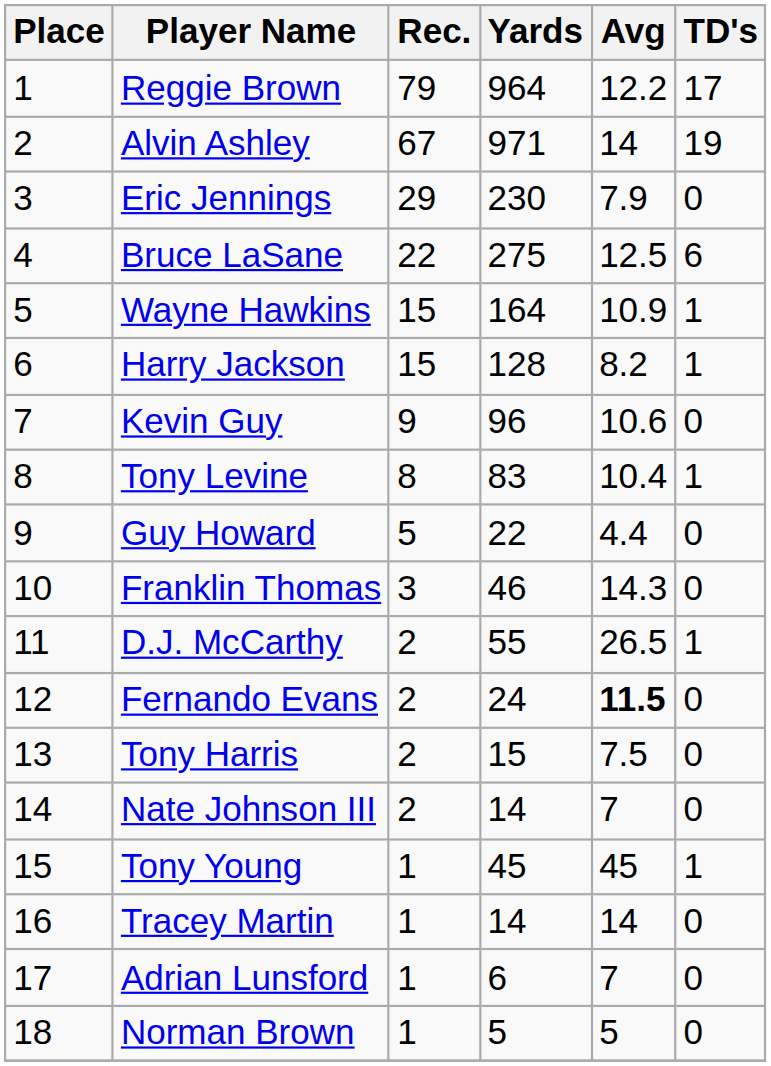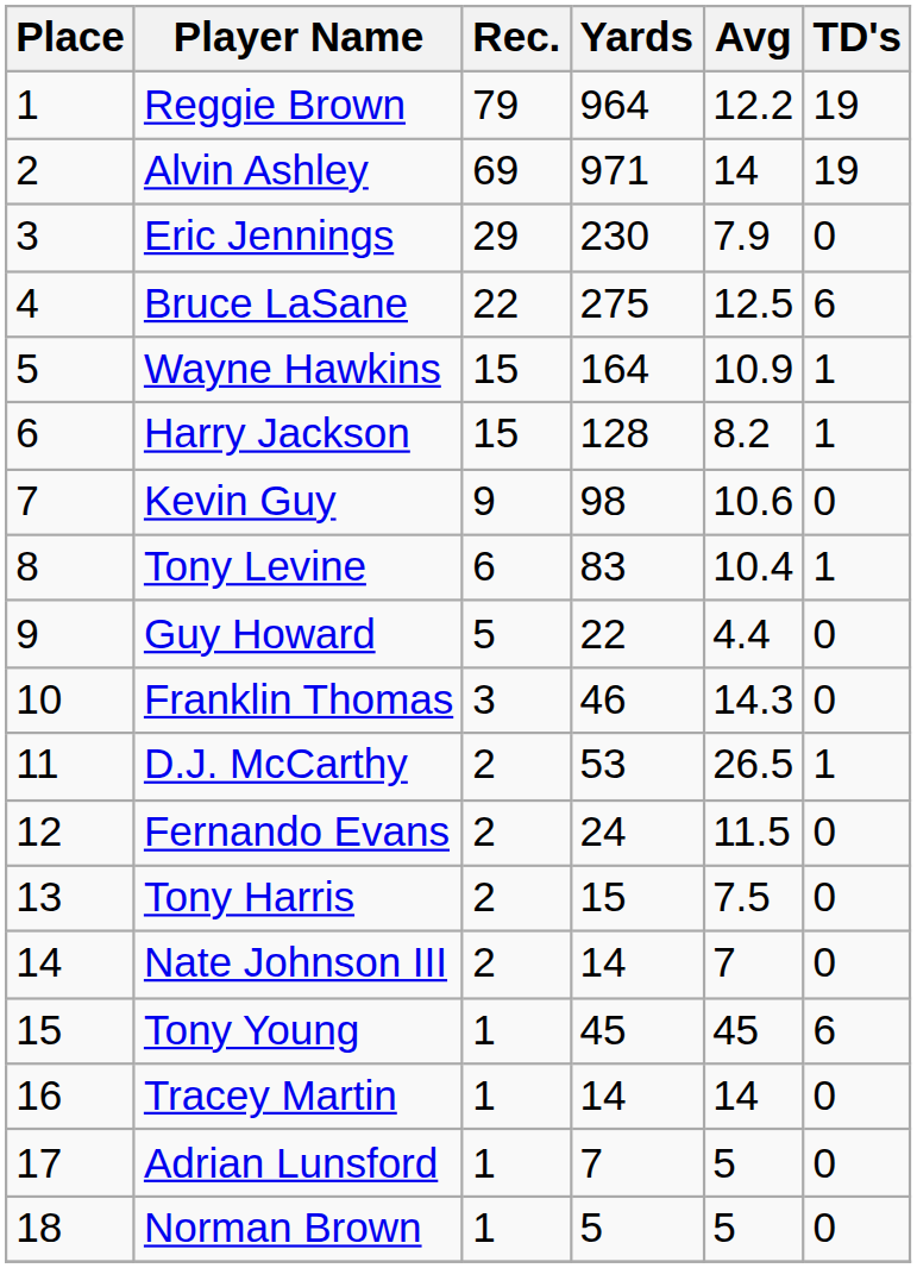Reggie Brown | TD's: 17 -> 19
Alvin Ashley | Rec.: 67 -> 69
Kevin Guy | Yards: 96 -> 98
Tony Levine | Rec.: 8 -> 6
D.J. McCarthy | Yards: 55 -> 53
Fernando Evans | Avg: bold -> normal
Tony Young | TD's: 1 -> 6
Adrian Lunsford | Yards: 6 -> 7
Adrian Lunsford | Avg: 7 -> 5
